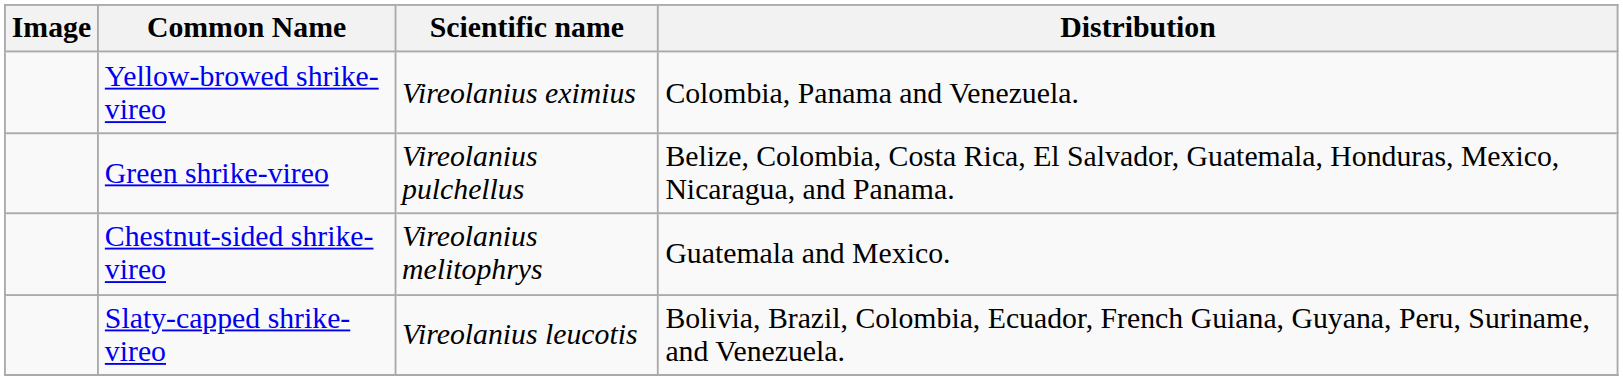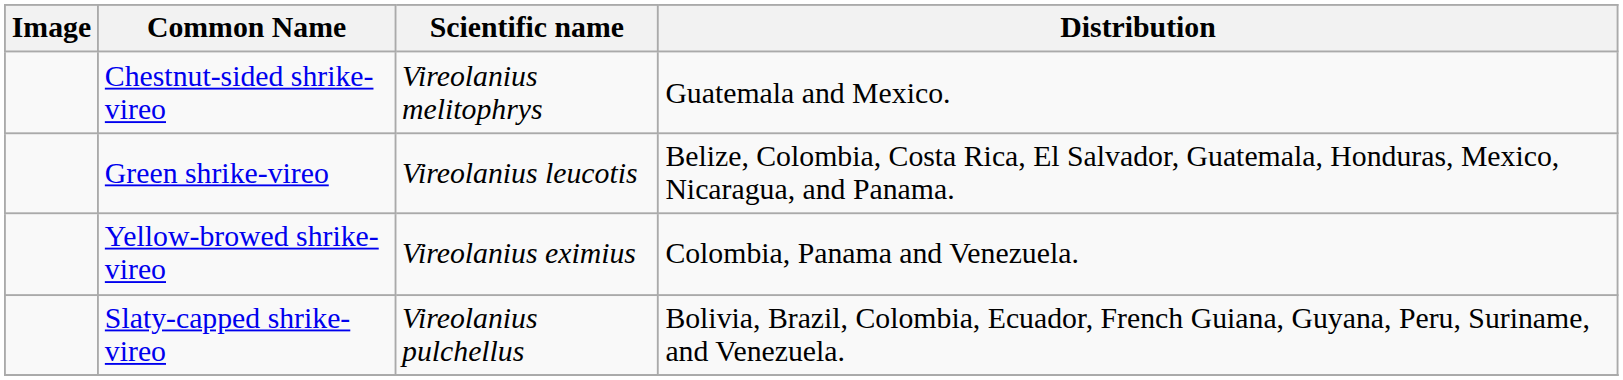rows swapped: Chestnut-sided shrike-vireo <-> Yellow-browed shrike-vireo
Green shrike-vireo | Scientific name: Vireolanius pulchellus -> Vireolanius leucotis
Slaty-capped shrike-vireo | Scientific name: Vireolanius leucotis -> Vireolanius pulchellus
